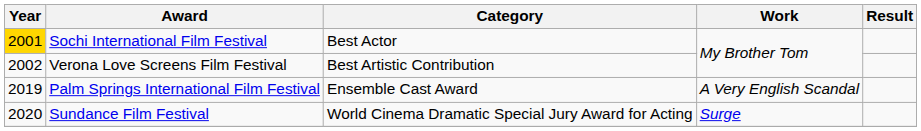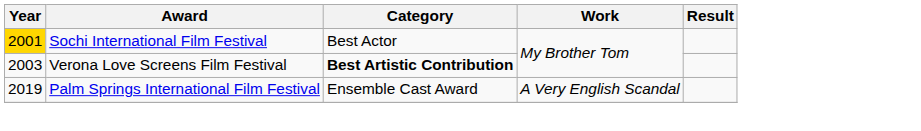Verona Love Screens Film Festival | Year: 2002 -> 2003
Verona Love Screens Film Festival | Category: normal -> bold
- row: 2020 | Sundance Film Festival | World Cinema Dramatic Special Jury Award for Acting | Surge
